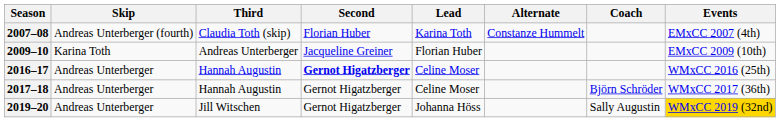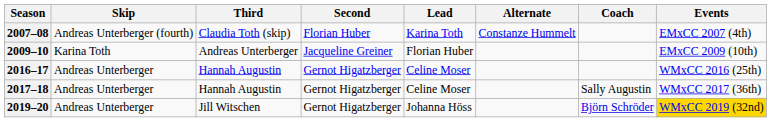2016–17 | Second: bold -> normal
2017–18 | Coach: Björn Schröder -> Sally Augustin
2019–20 | Coach: Sally Augustin -> Björn Schröder
